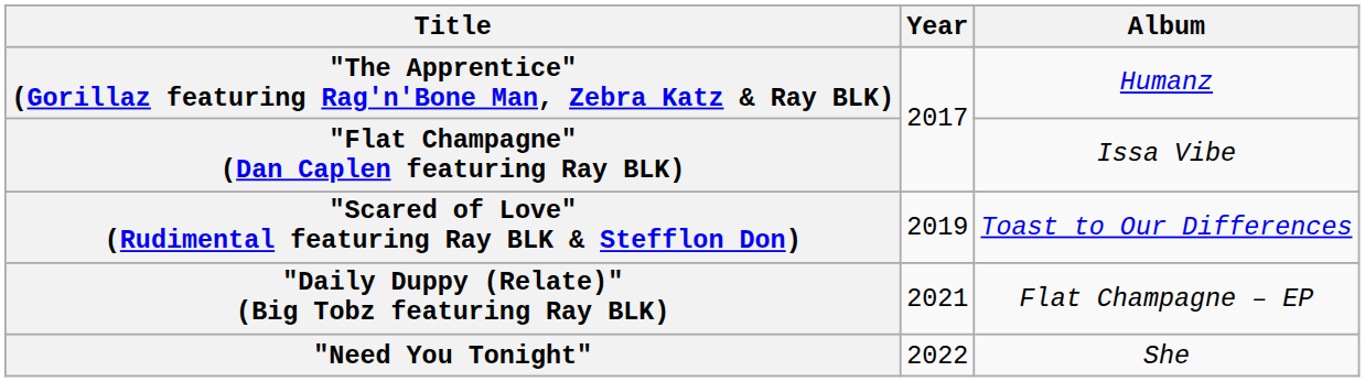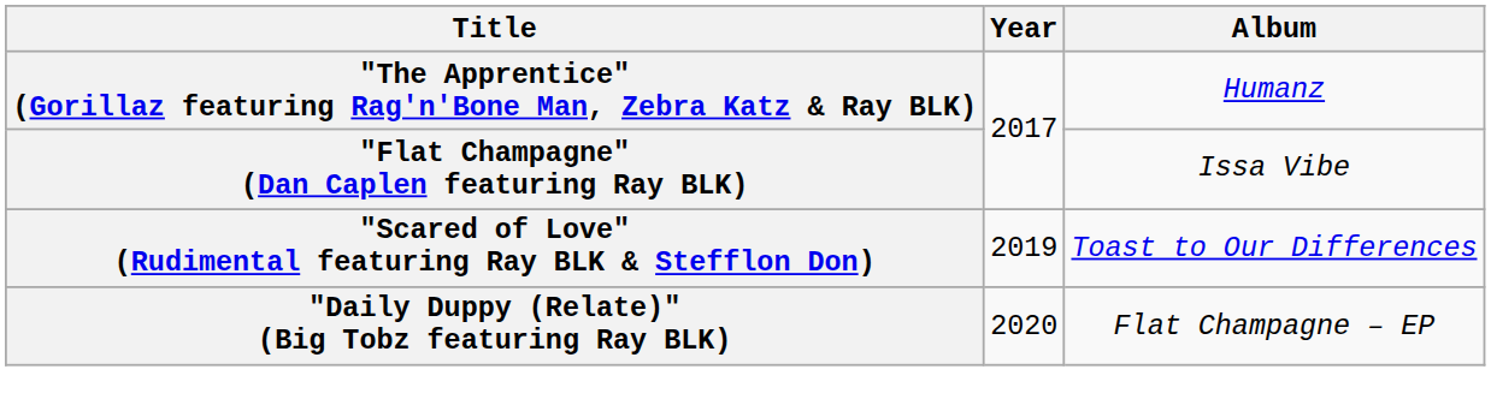"Daily Duppy (Relate)" (Big Tobz featuring Ray BLK) | Year: 2021 -> 2020
- row: "Need You Tonight" | 2022 | She
